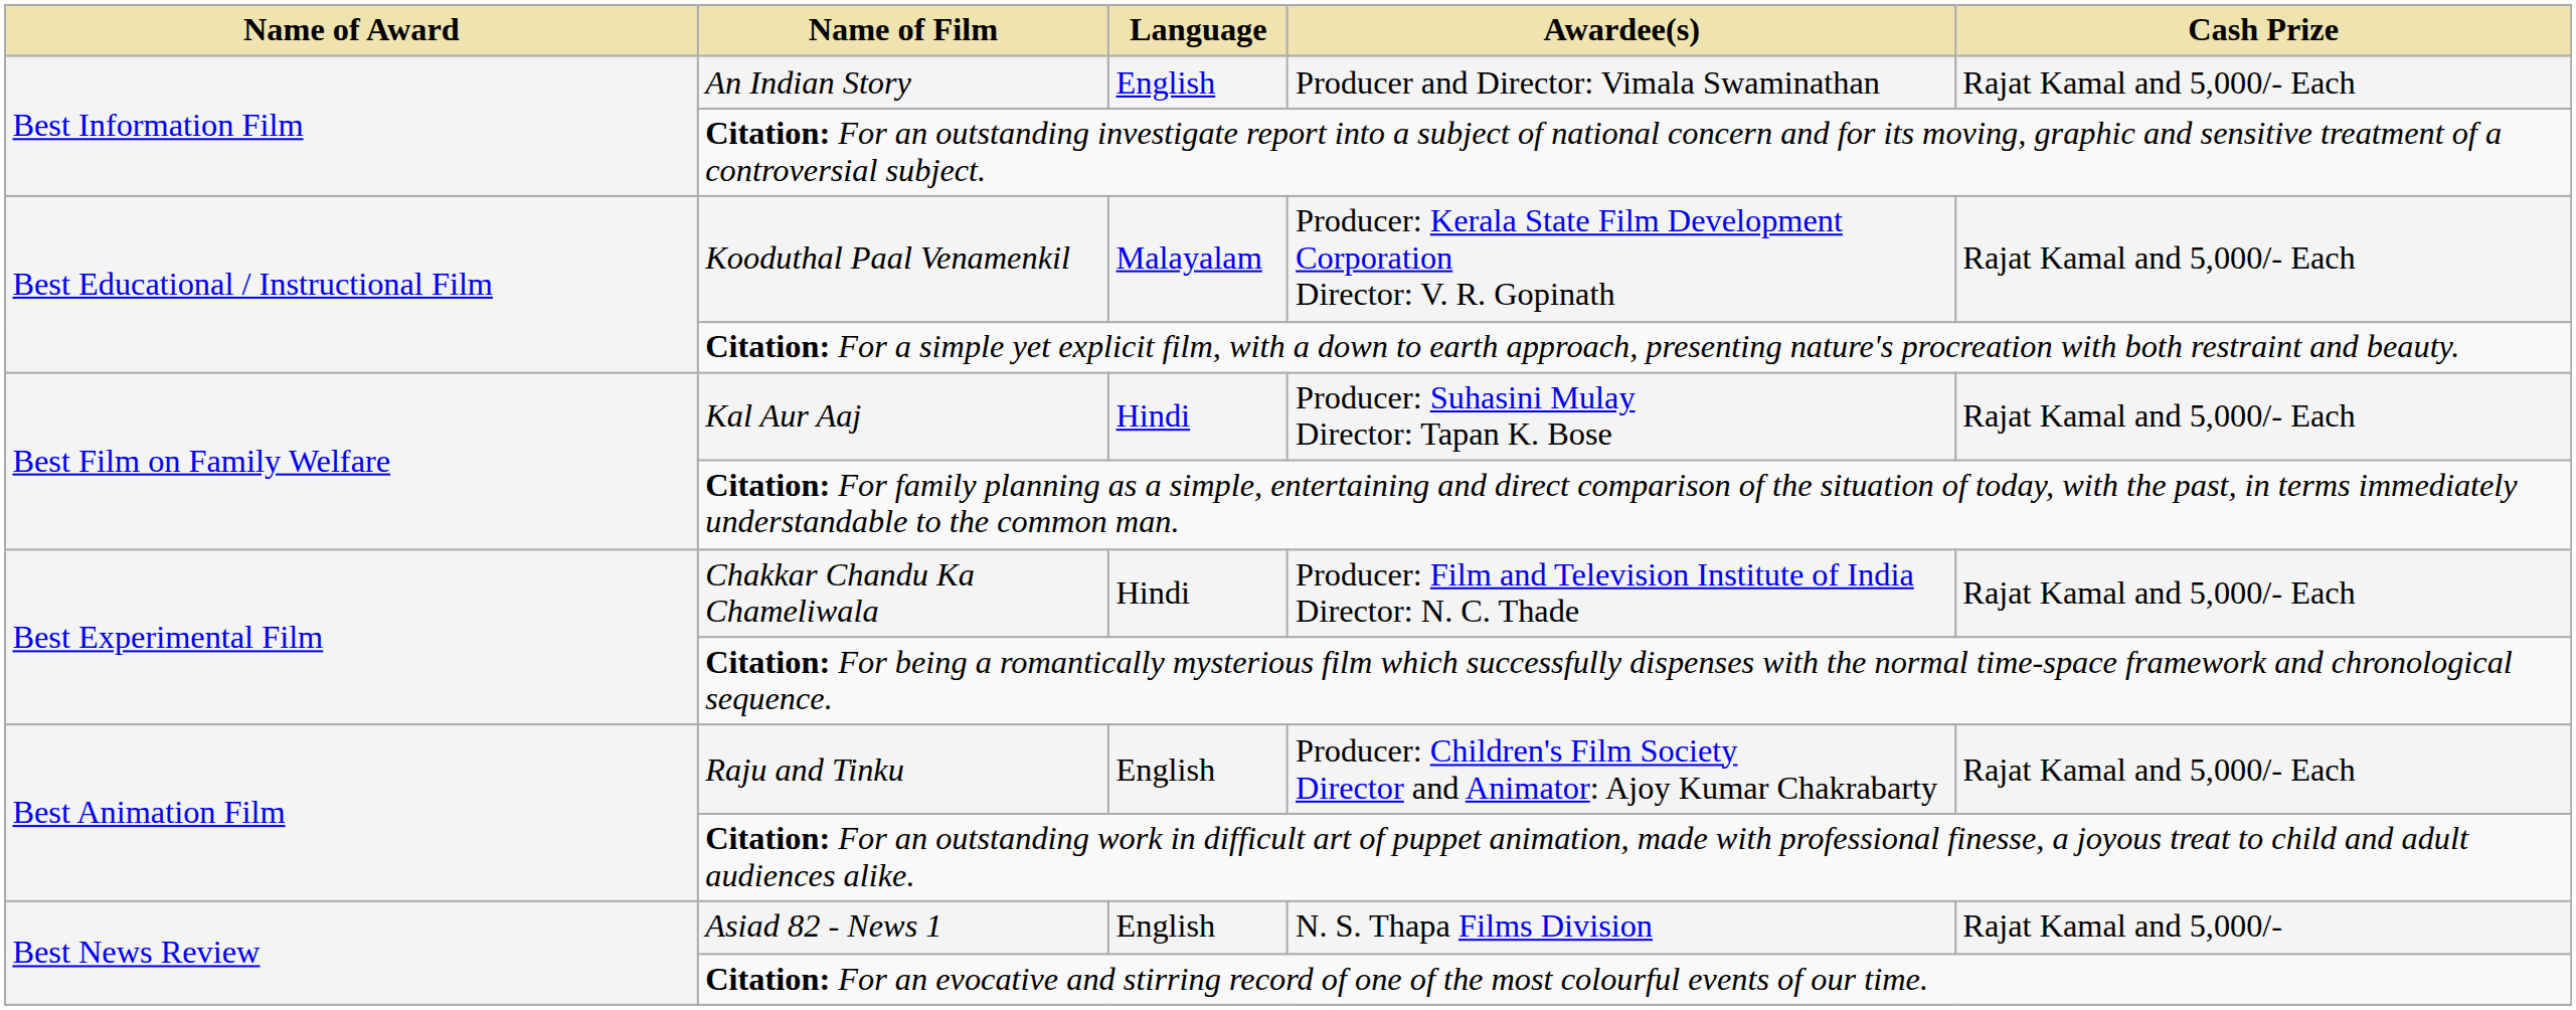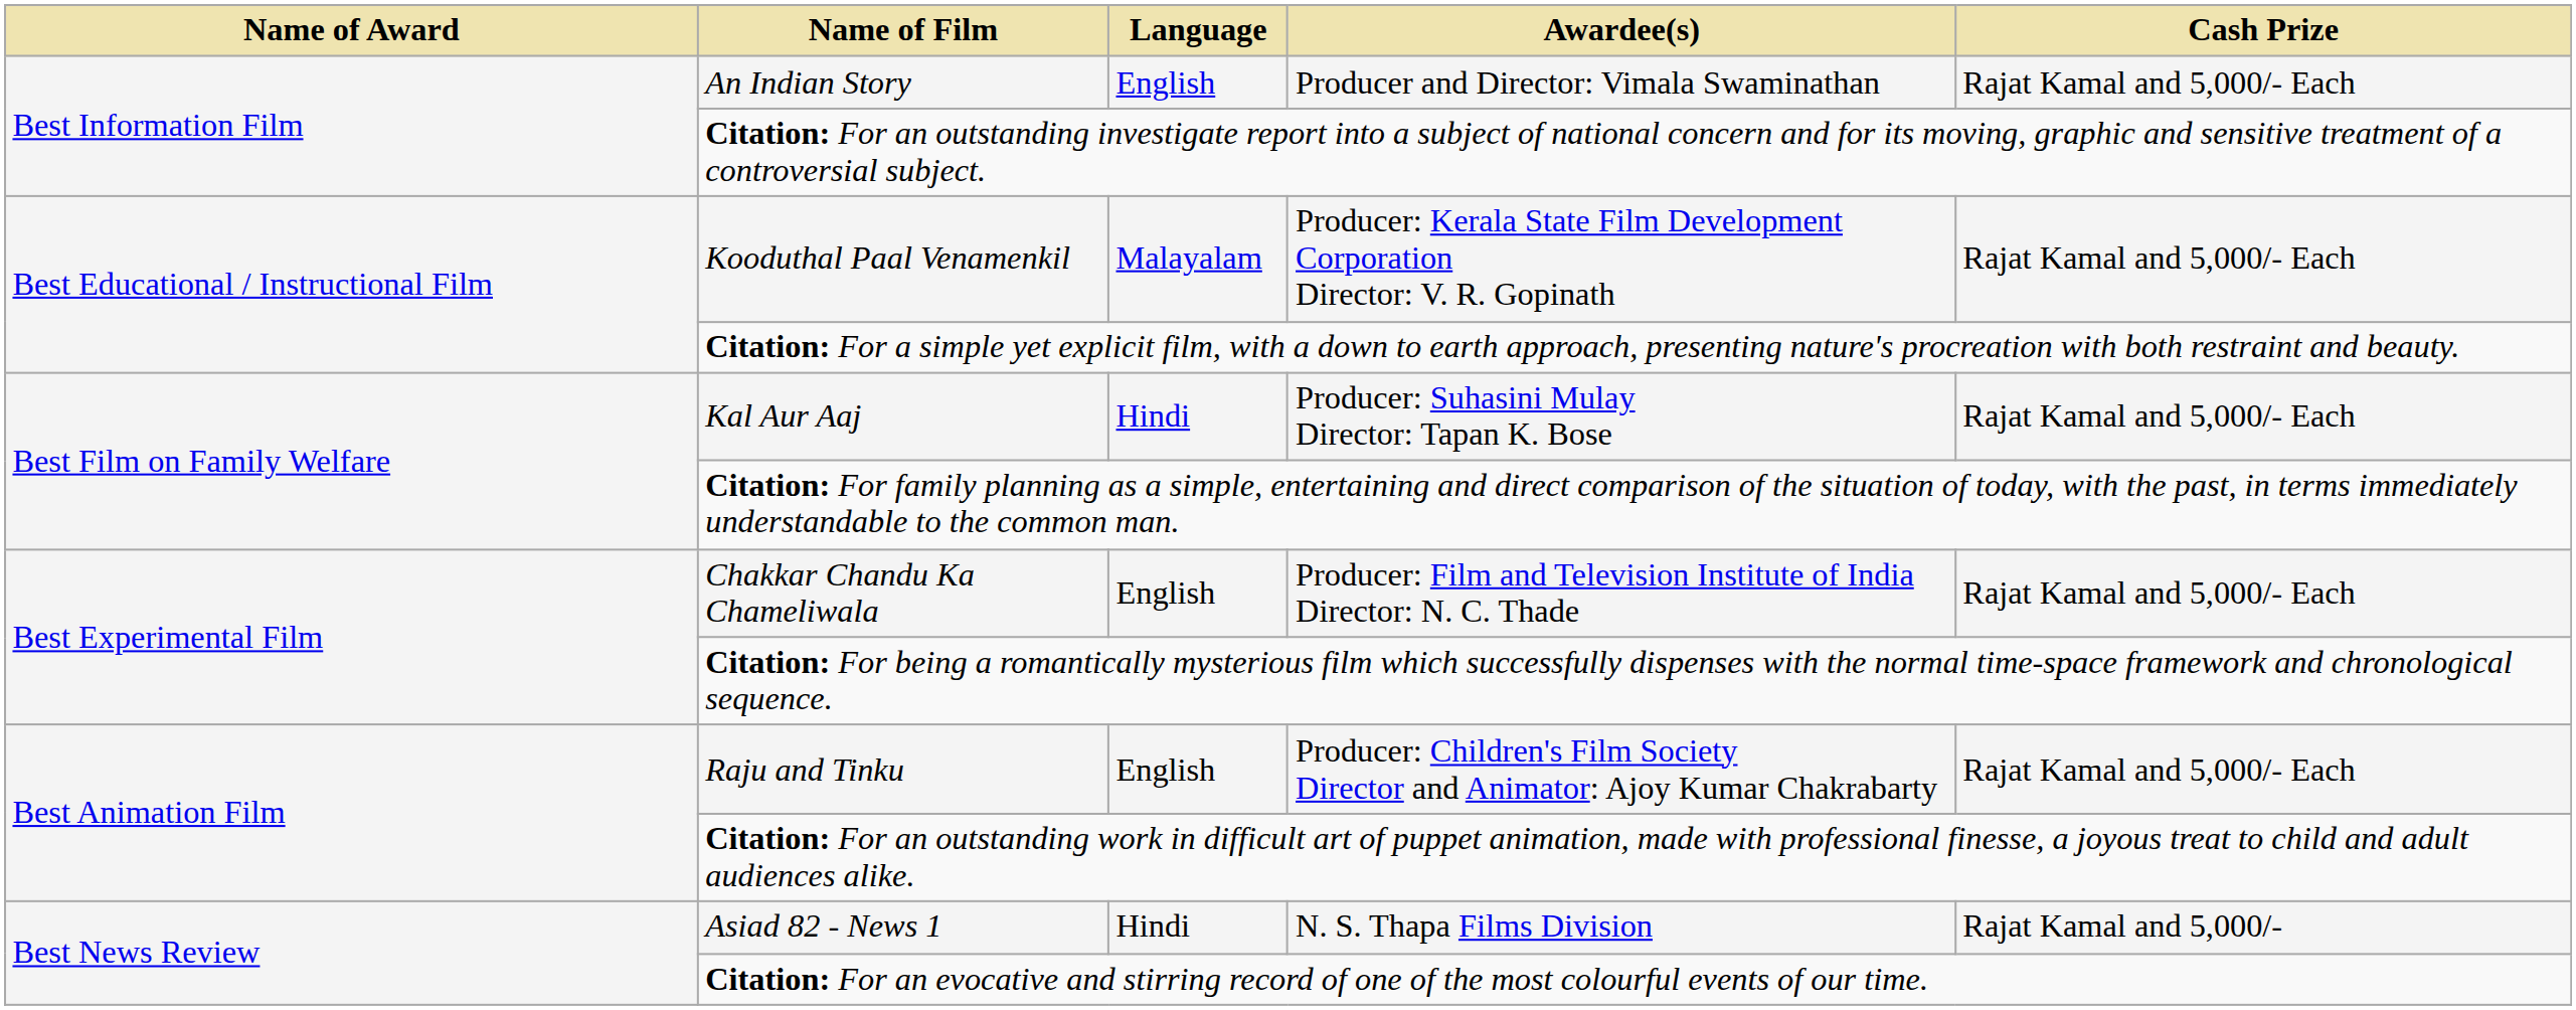Chakkar Chandu Ka Chameliwala | Language: Hindi -> English
Asiad 82 - News 1 | Language: English -> Hindi
